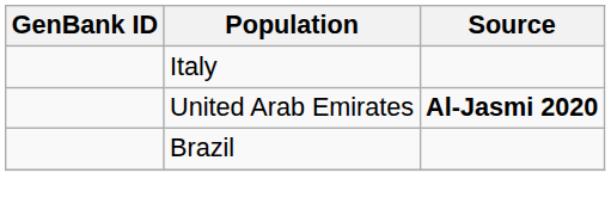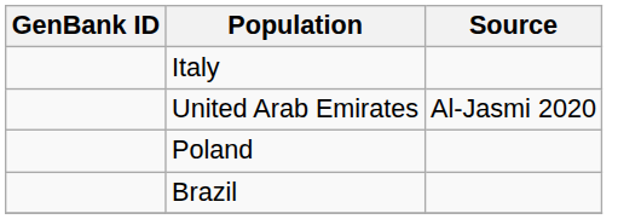United Arab Emirates | Source: bold -> normal
+ row: Poland
